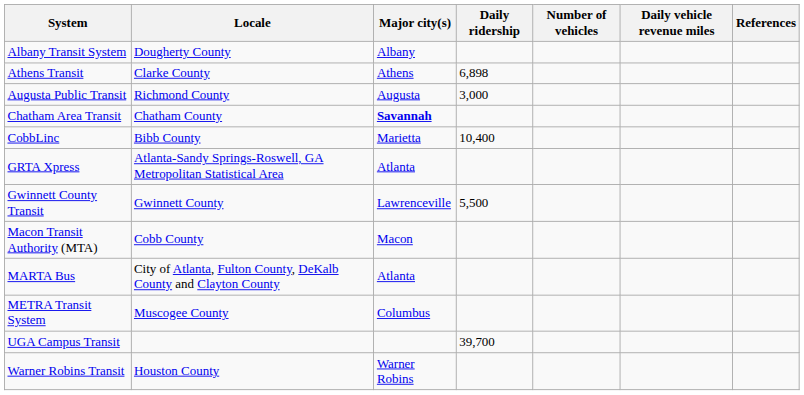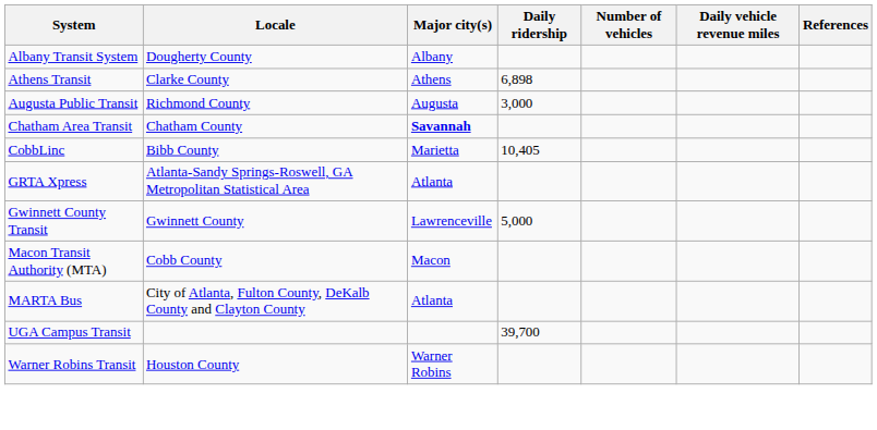CobbLinc | Daily ridership: 10,400 -> 10,405
Gwinnett County Transit | Daily ridership: 5,500 -> 5,000
- row: METRA Transit System | Muscogee County | Columbus
